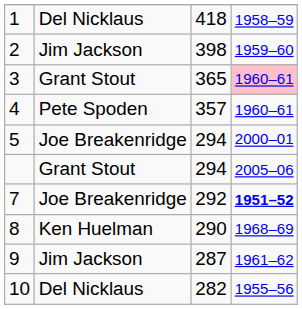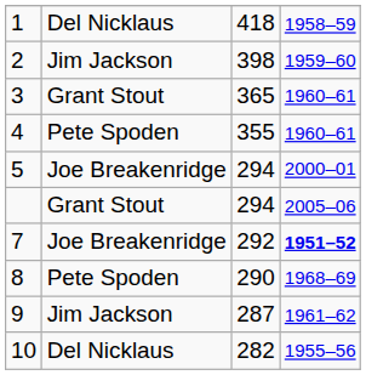3 | column 4: pink background -> no background
4 | column 3: 357 -> 355
8 | column 2: Ken Huelman -> Pete Spoden
